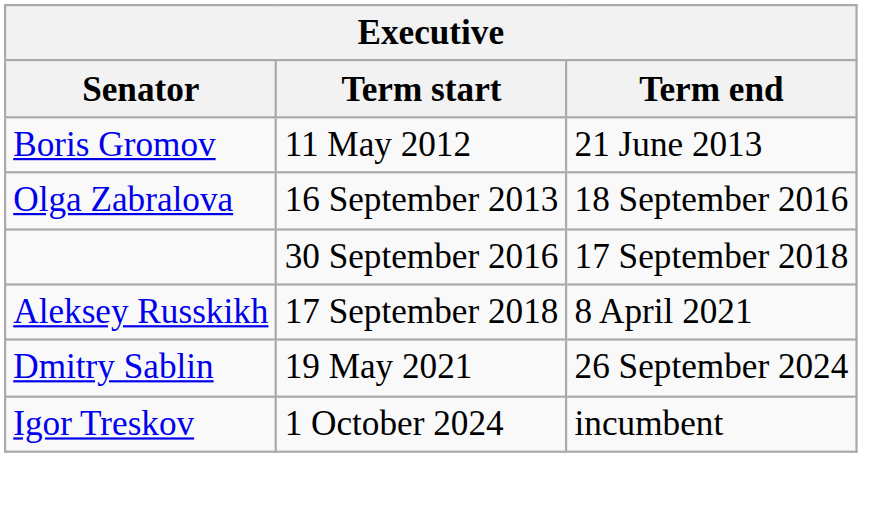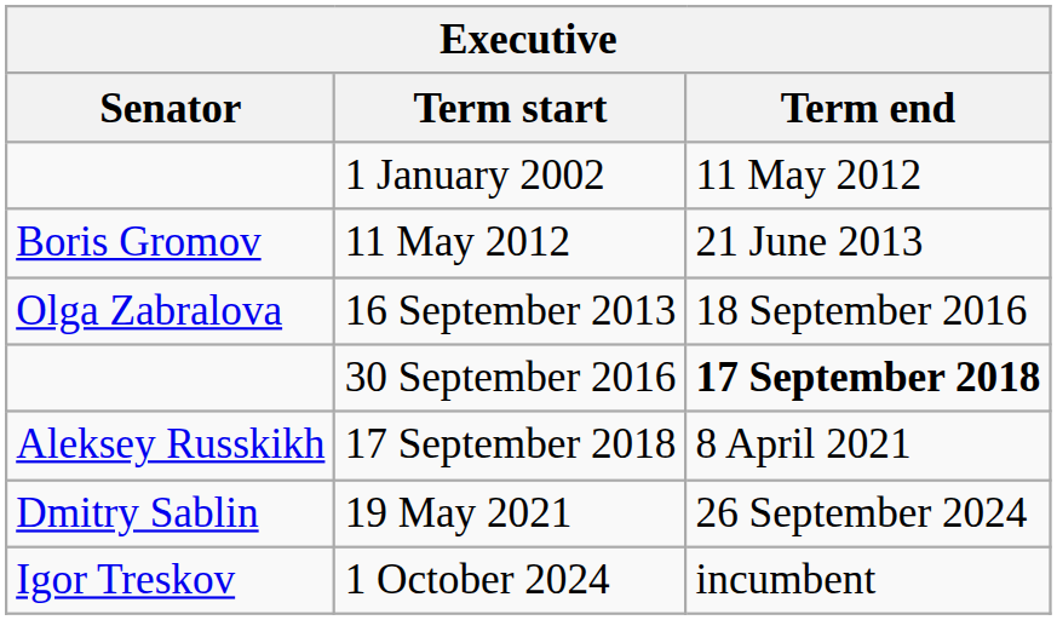+ row: 1 January 2002 | 11 May 2012
30 September 2016 | Term end: normal -> bold
